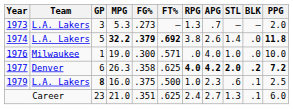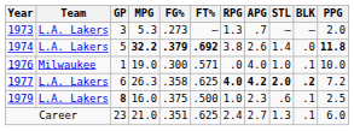1976 | BLK: .0 -> .1
1977 | Team: Denver -> L.A. Lakers
1977 | PPG: bold -> normal
